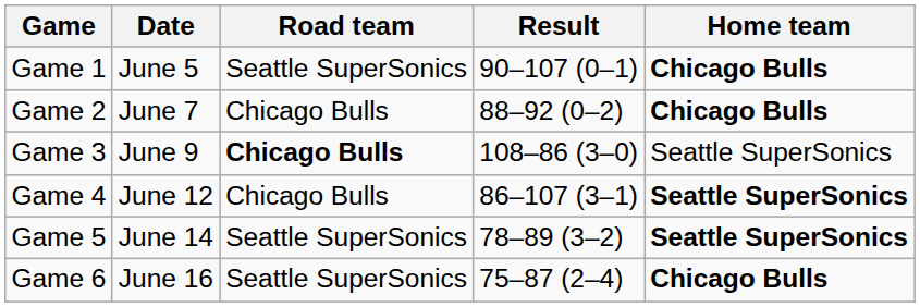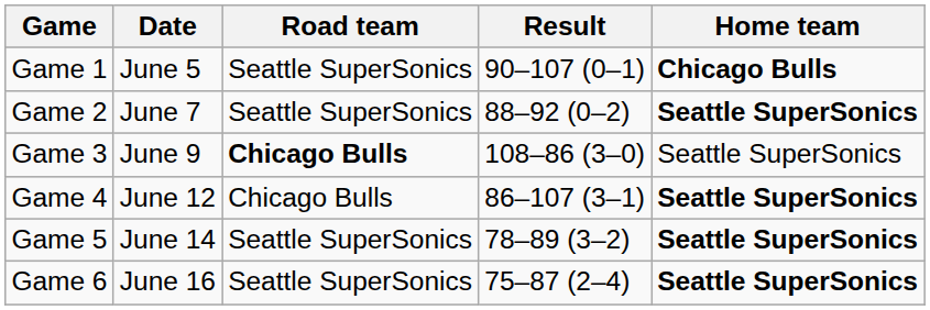Game 2 | Road team: Chicago Bulls -> Seattle SuperSonics
Game 2 | Home team: Chicago Bulls -> Seattle SuperSonics
Game 6 | Home team: Chicago Bulls -> Seattle SuperSonics
